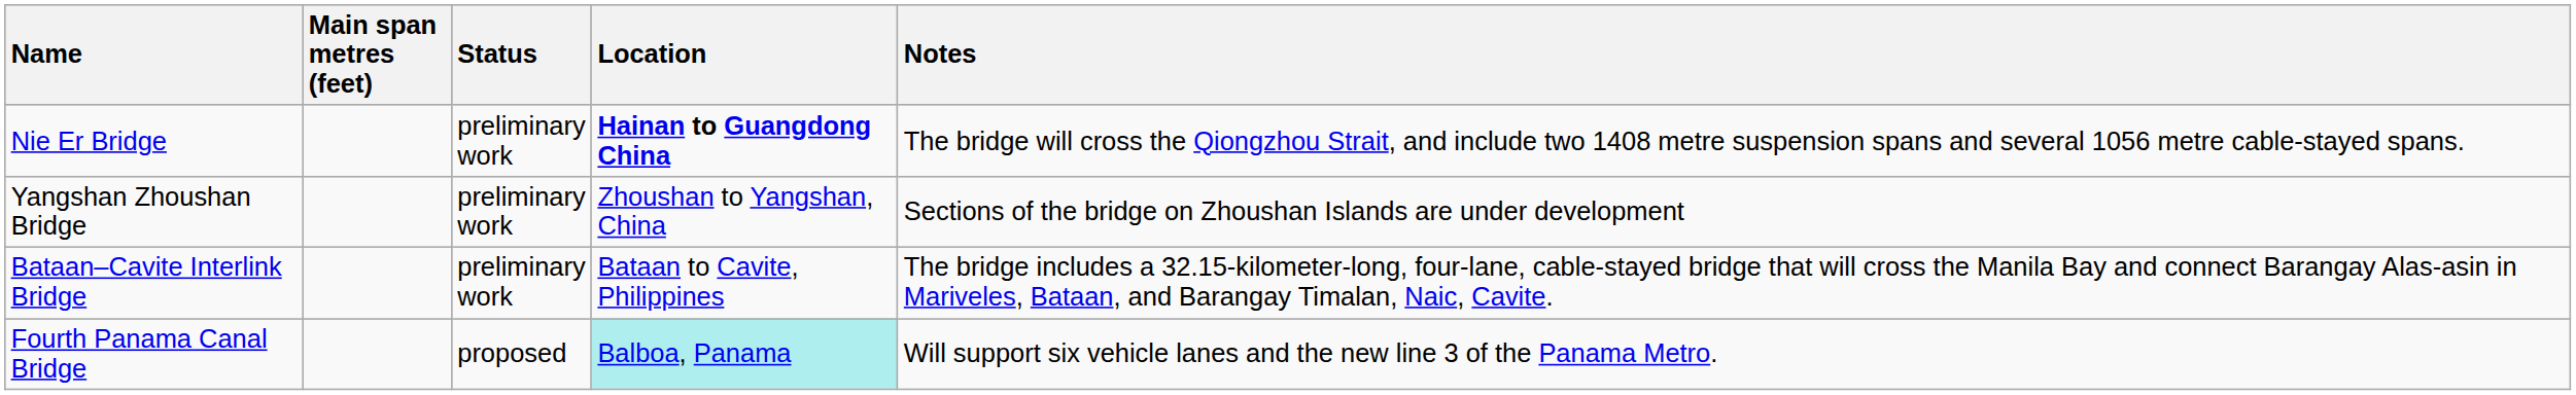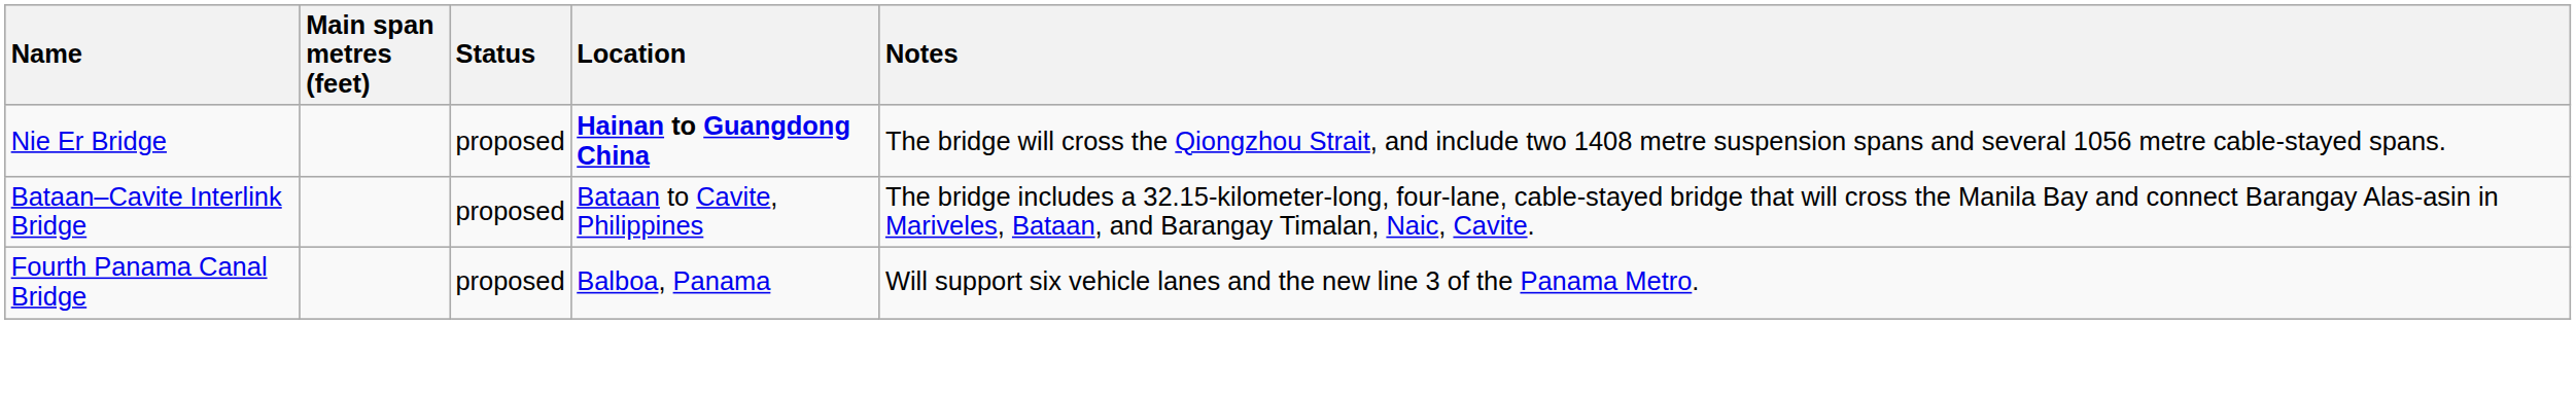Nie Er Bridge | Status: preliminary work -> proposed
- row: Yangshan Zhoushan Bridge | preliminary work | Zhoushan to Yangshan, China | Sections of the bridge on Zhoushan Islands are under development
Bataan–Cavite Interlink Bridge | Status: preliminary work -> proposed
Fourth Panama Canal Bridge | Location: paleturquoise background -> no background
